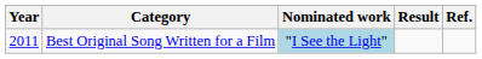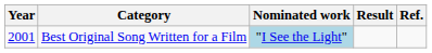Best Original Song Written for a Film | Year: 2011 -> 2001
